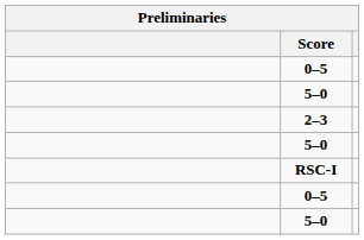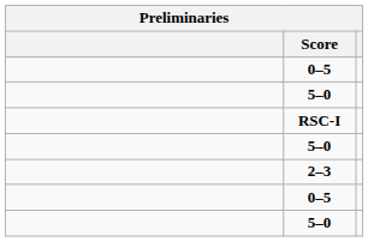rows swapped: 2–3 <-> RSC-I
